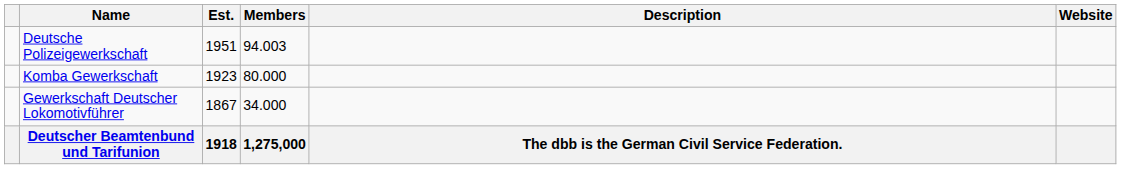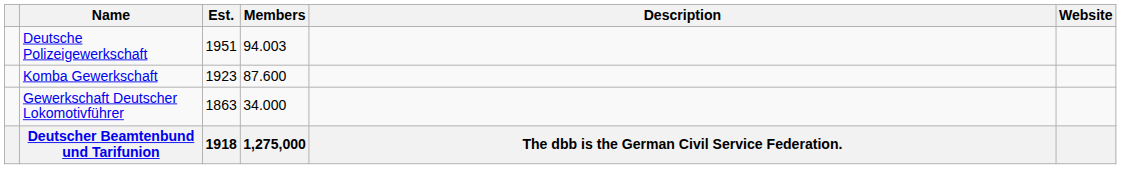Komba Gewerkschaft | Members: 80.000 -> 87.600
Gewerkschaft Deutscher Lokomotivführer | Est.: 1867 -> 1863
